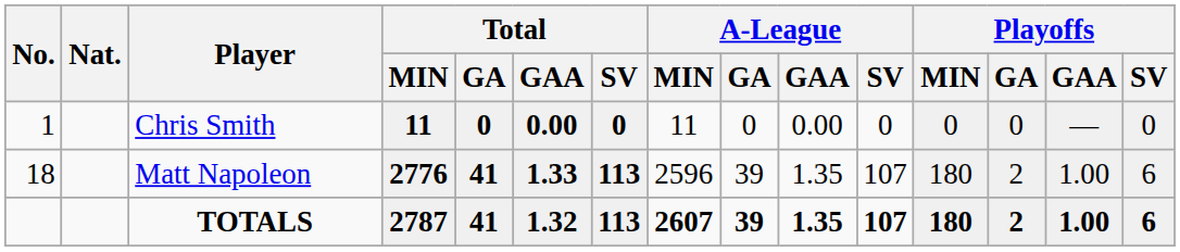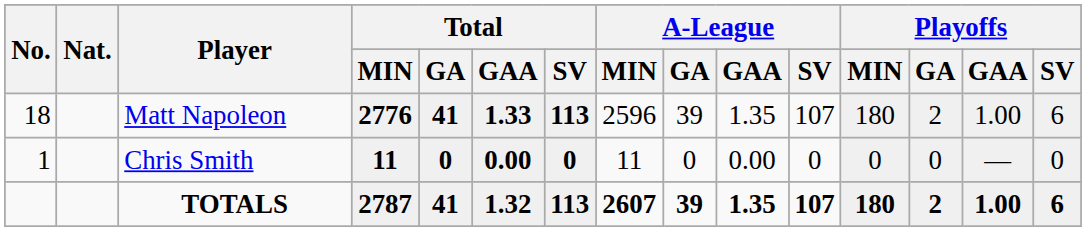rows swapped: Chris Smith <-> Matt Napoleon
